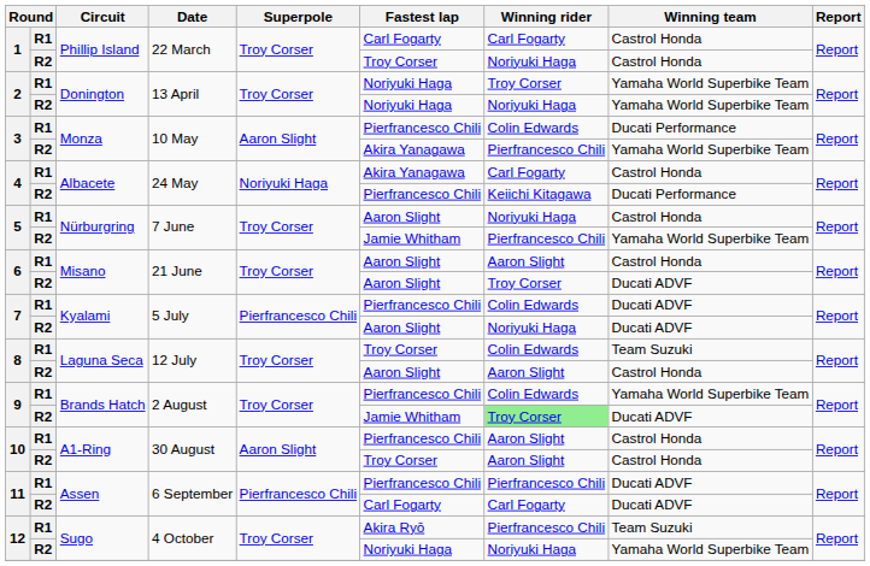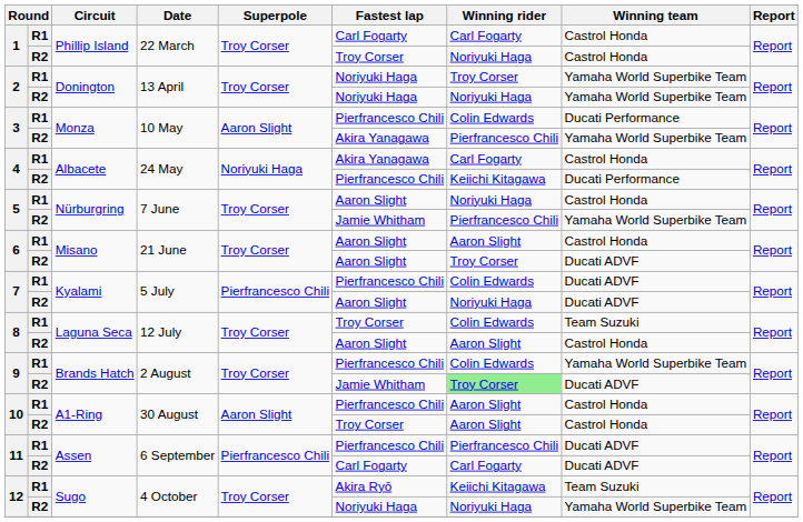12 / R1 | Winning rider: Pierfrancesco Chili -> Keiichi Kitagawa
